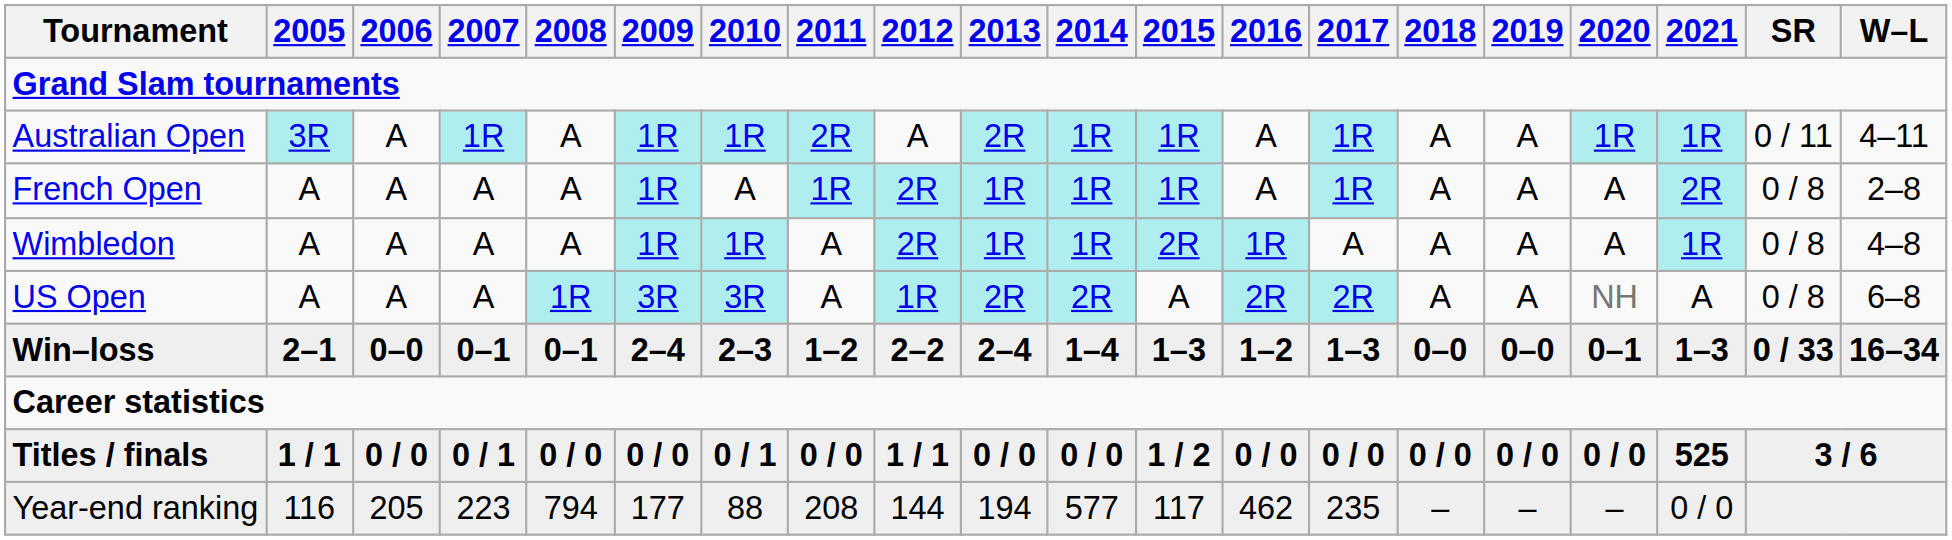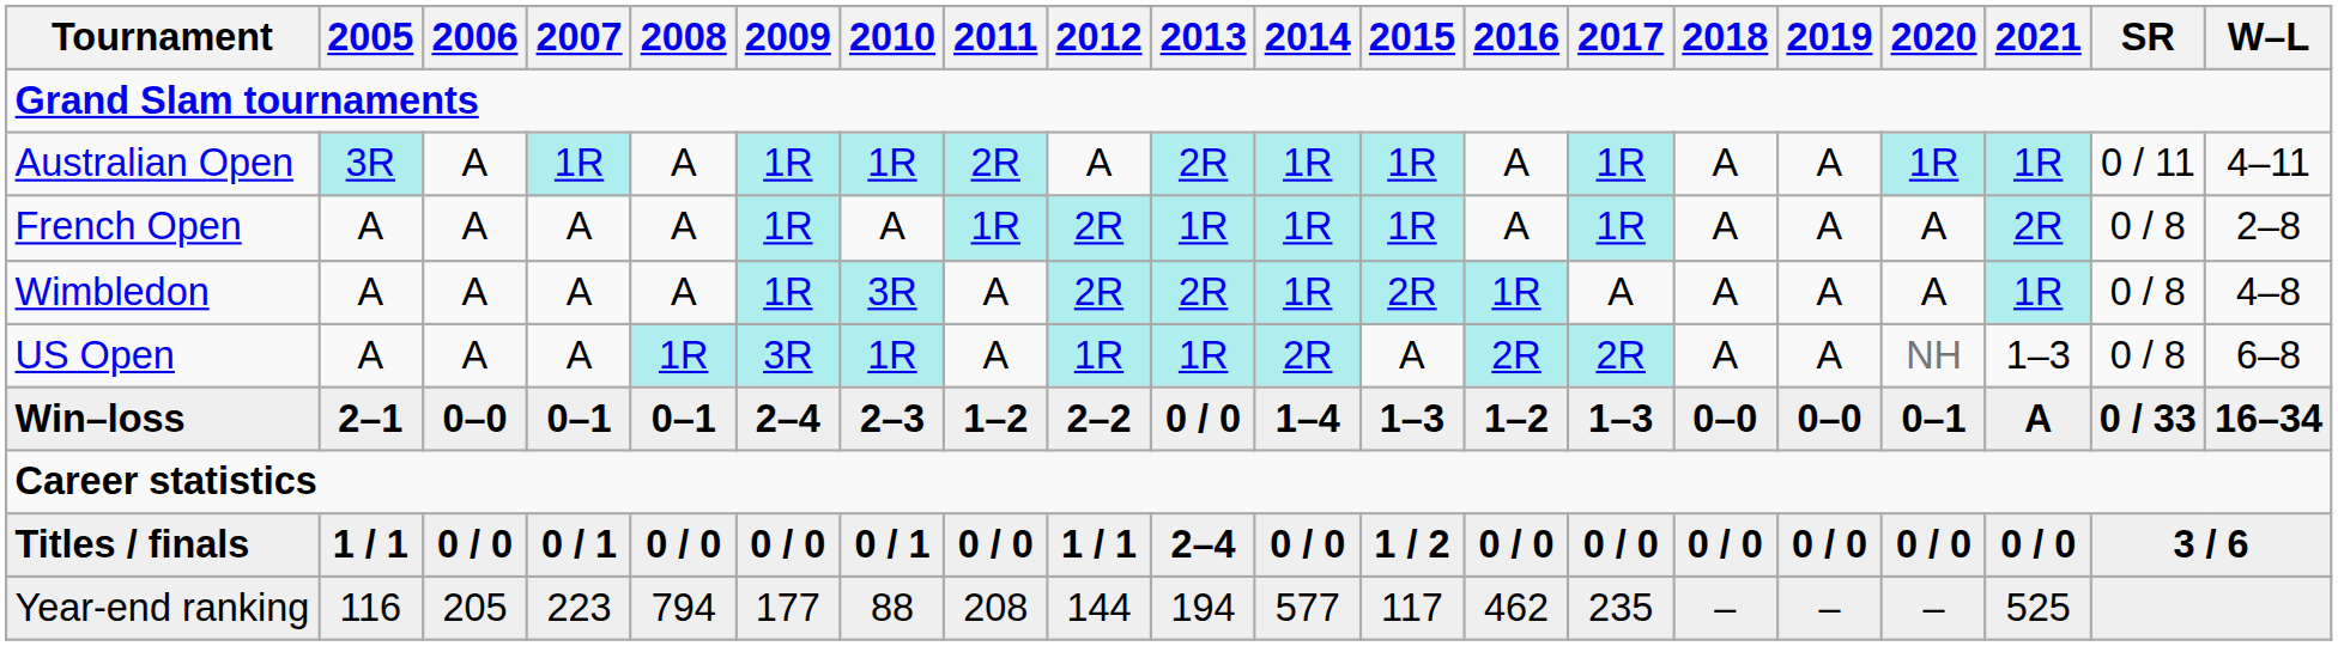Wimbledon | 2010: 1R -> 3R
Wimbledon | 2013: 1R -> 2R
US Open | 2010: 3R -> 1R
US Open | 2013: 2R -> 1R
US Open | 2021: A -> 1–3
Win–loss | 2013: 2–4 -> 0 / 0
Win–loss | 2021: 1–3 -> A
Titles / finals | 2013: 0 / 0 -> 2–4
Titles / finals | 2021: 525 -> 0 / 0
Year-end ranking | 2021: 0 / 0 -> 525
